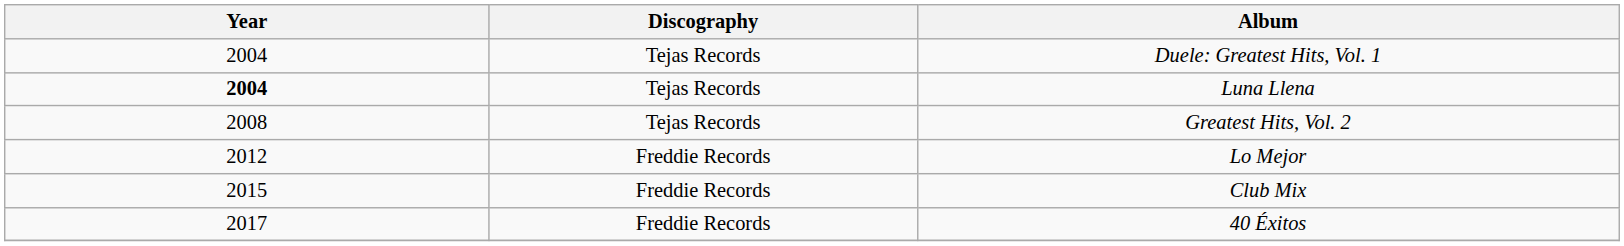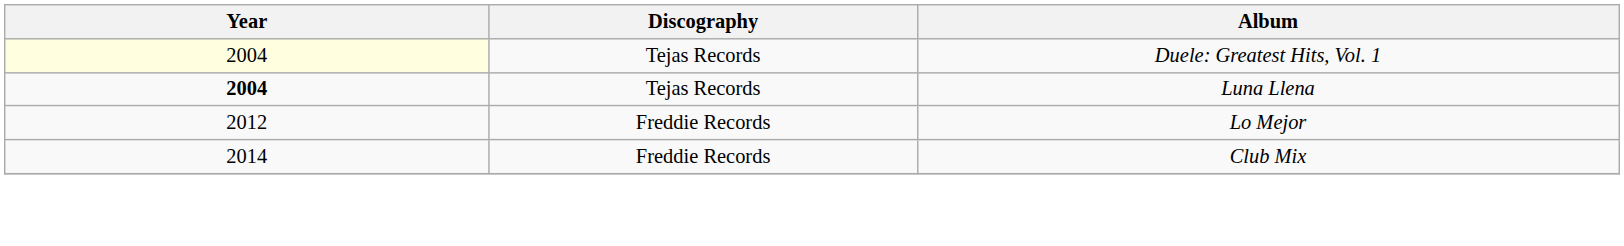Duele: Greatest Hits, Vol. 1 | Year: no background -> lightyellow background
- row: 2008 | Tejas Records | Greatest Hits, Vol. 2
Club Mix | Year: 2015 -> 2014
- row: 2017 | Freddie Records | 40 Éxitos
